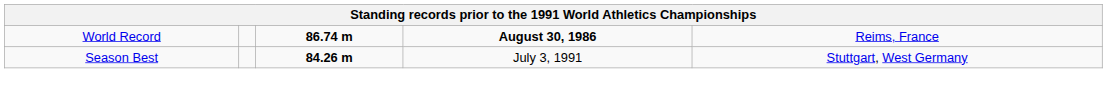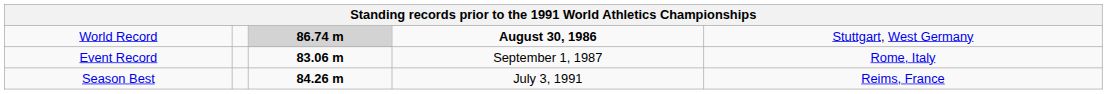World Record | column 3: no background -> lightgrey background
World Record | column 5: Reims, France -> Stuttgart, West Germany
+ row: Event Record | 83.06 m | September 1, 1987 | Rome, Italy
Season Best | column 5: Stuttgart, West Germany -> Reims, France
